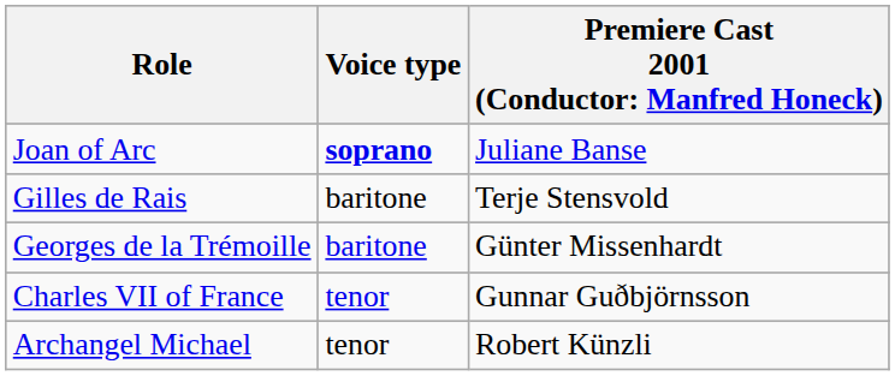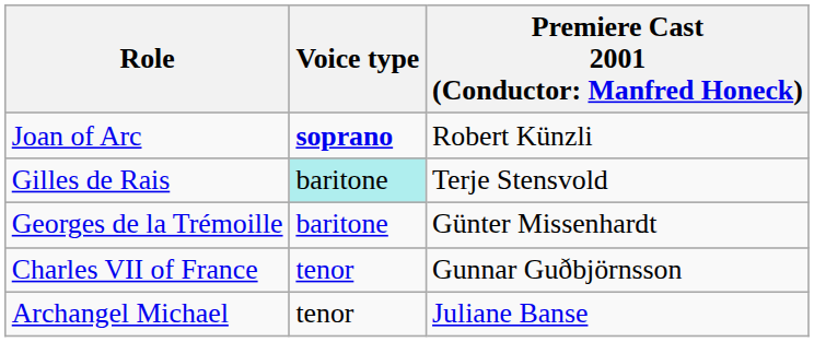Joan of Arc | column 3: Juliane Banse -> Robert Künzli
Gilles de Rais | Voice type: no background -> paleturquoise background
Archangel Michael | column 3: Robert Künzli -> Juliane Banse
